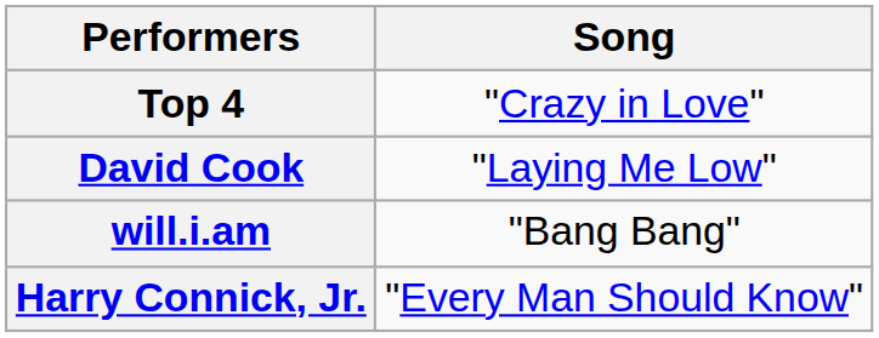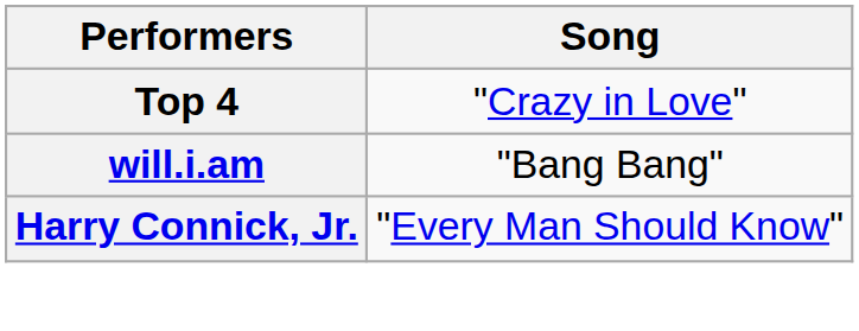- row: David Cook | "Laying Me Low"
